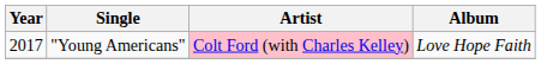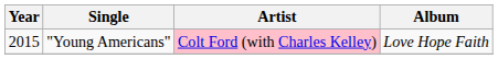"Young Americans" | Year: 2017 -> 2015
